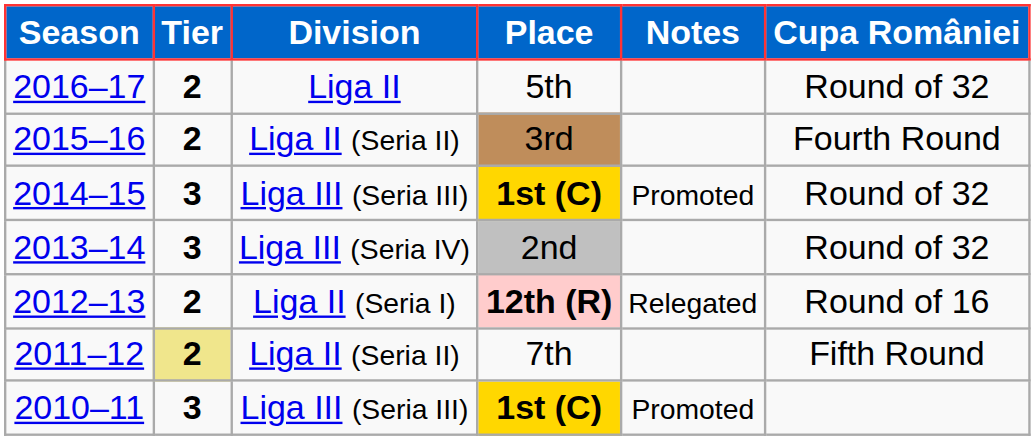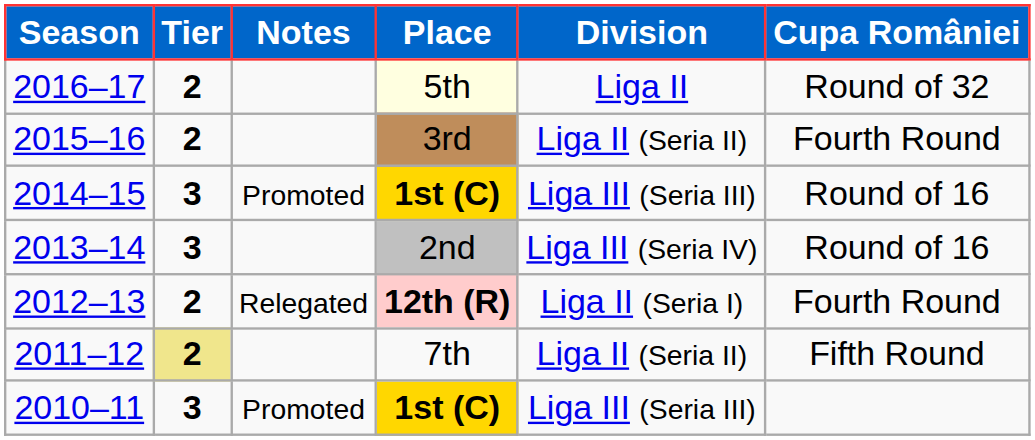columns swapped: Division <-> Notes
2016–17 | Place: no background -> lightyellow background
2014–15 | Cupa României: Round of 32 -> Round of 16
2013–14 | Cupa României: Round of 32 -> Round of 16
2012–13 | Cupa României: Round of 16 -> Fourth Round
